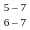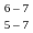rows swapped: 6 – 7 <-> 5 – 7
